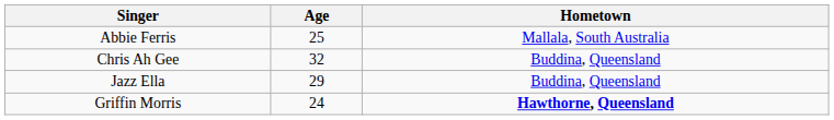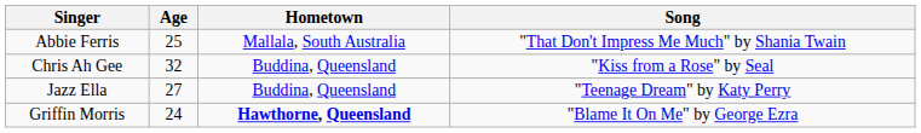+ column: Song | "That Don't Impress Me Much" by Shania Twain | "Kiss from a Rose" by Seal | "Teenage Dream" by Katy Perry | "Blame It On Me" by George Ezra
Jazz Ella | Age: 29 -> 27
